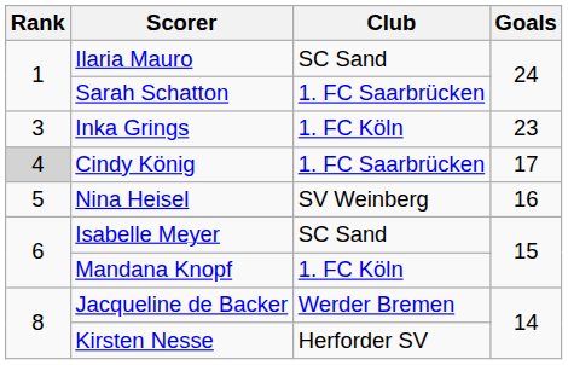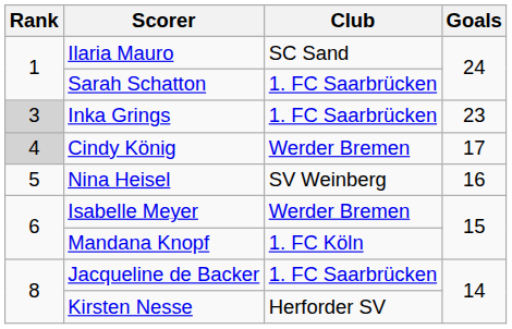Inka Grings | Rank: no background -> lightgrey background
Inka Grings | Club: 1. FC Köln -> 1. FC Saarbrücken
Cindy König | Club: 1. FC Saarbrücken -> Werder Bremen
Isabelle Meyer | Club: SC Sand -> Werder Bremen
Jacqueline de Backer | Club: Werder Bremen -> 1. FC Saarbrücken
